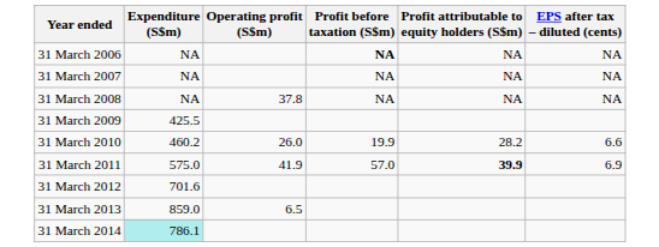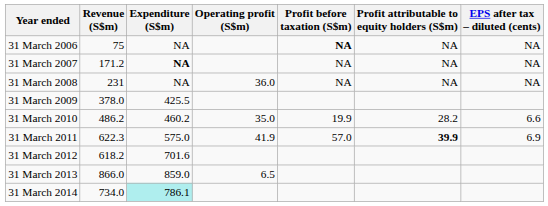+ column: Revenue (S$m) | 75 | 171.2 | 231 | 378.0 | 486.2 | 622.3 | 618.2 | 866.0 | 734.0
31 March 2007 | Expenditure (S$m): normal -> bold
31 March 2008 | Operating profit (S$m): 37.8 -> 36.0
31 March 2010 | Operating profit (S$m): 26.0 -> 35.0
